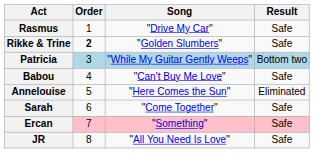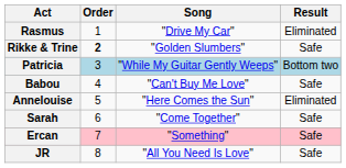Rasmus | Result: Safe -> Eliminated
